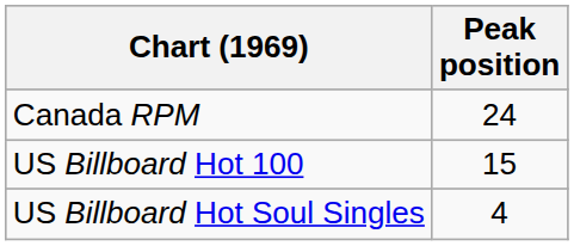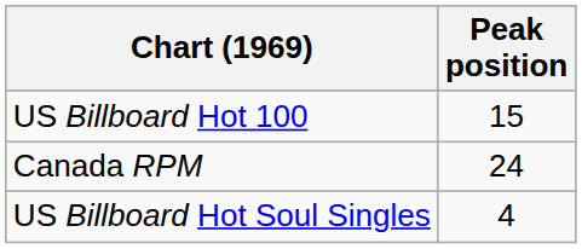rows swapped: Canada RPM <-> US Billboard Hot 100
